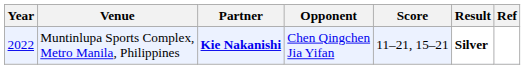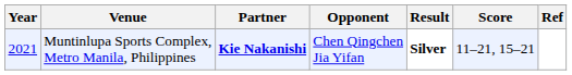columns swapped: Score <-> Result
Muntinlupa Sports Complex, Metro Manila, Philippines | Year: 2022 -> 2021
